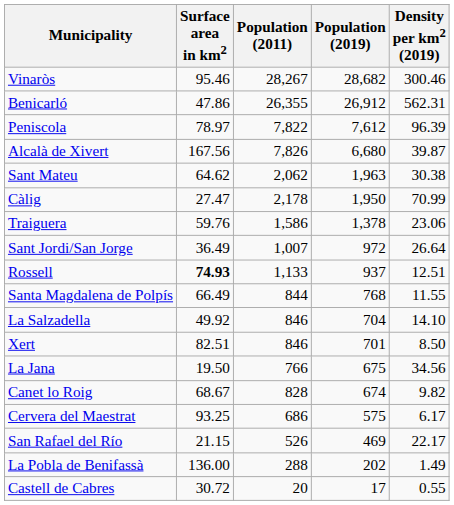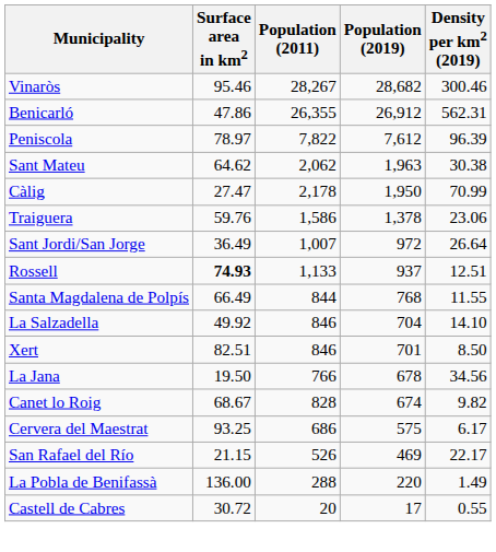- row: Alcalà de Xivert | 167.56 | 7,826 | 6,680 | 39.87
La Jana | Population (2019): 675 -> 678
La Pobla de Benifassà | Population (2019): 202 -> 220
